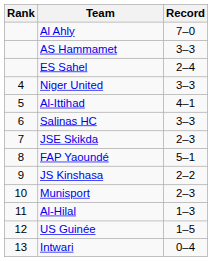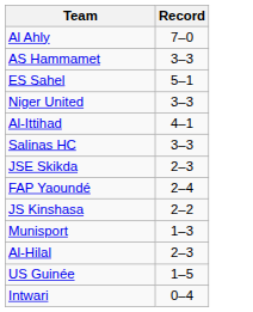- column: Rank | 4 | 5 | 6 | 7 | 8 | 9 | 10 | 11 | 12 | 13
ES Sahel | Record: 2–4 -> 5–1
FAP Yaoundé | Record: 5–1 -> 2–4
Munisport | Record: 2–3 -> 1–3
Al-Hilal | Record: 1–3 -> 2–3
